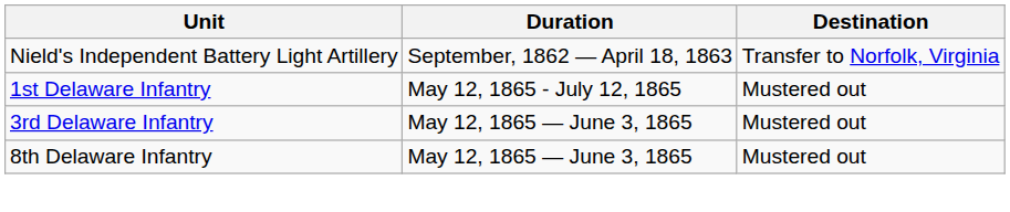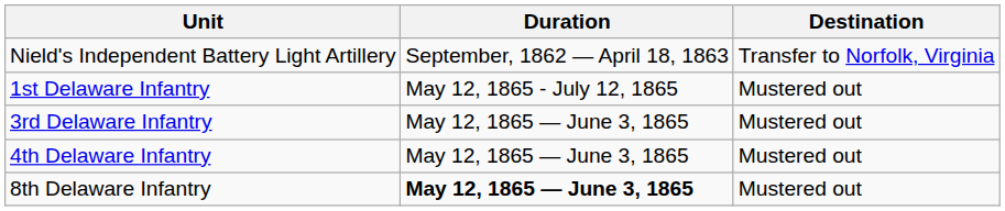+ row: 4th Delaware Infantry | May 12, 1865 — June 3, 1865 | Mustered out
8th Delaware Infantry | Duration: normal -> bold
